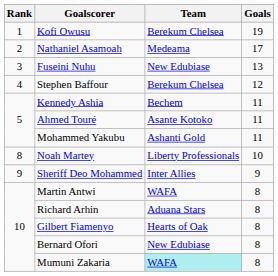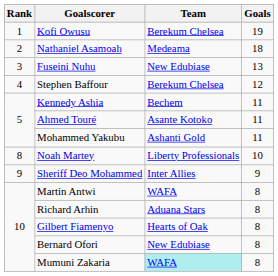Nathaniel Asamoah | Goals: 17 -> 18
